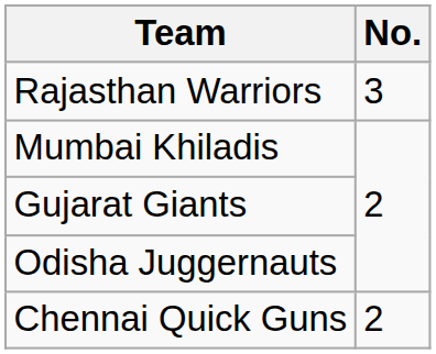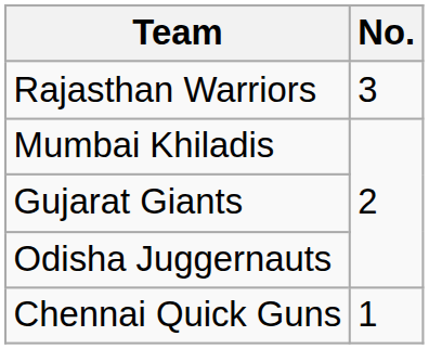Chennai Quick Guns | No.: 2 -> 1
